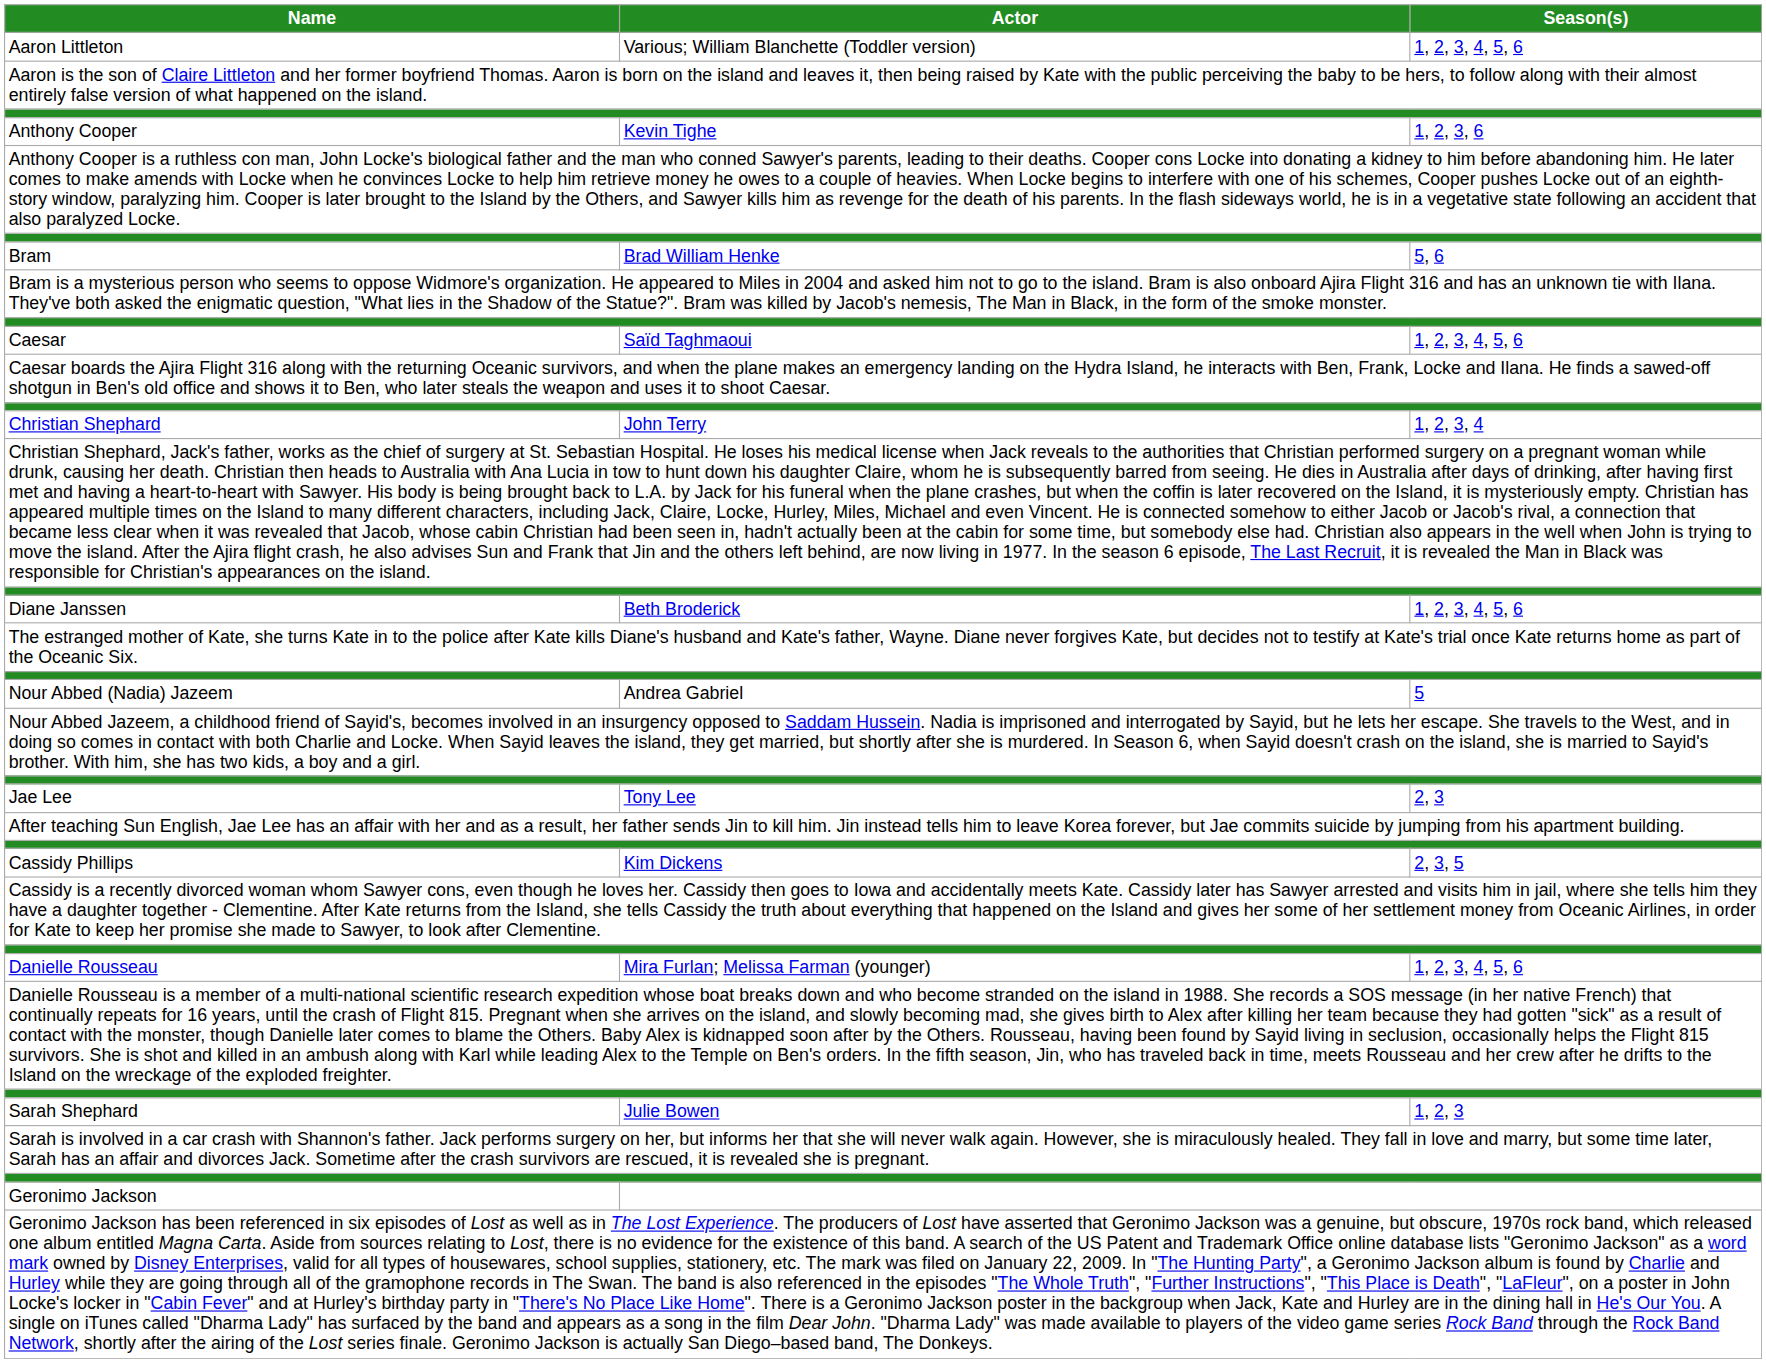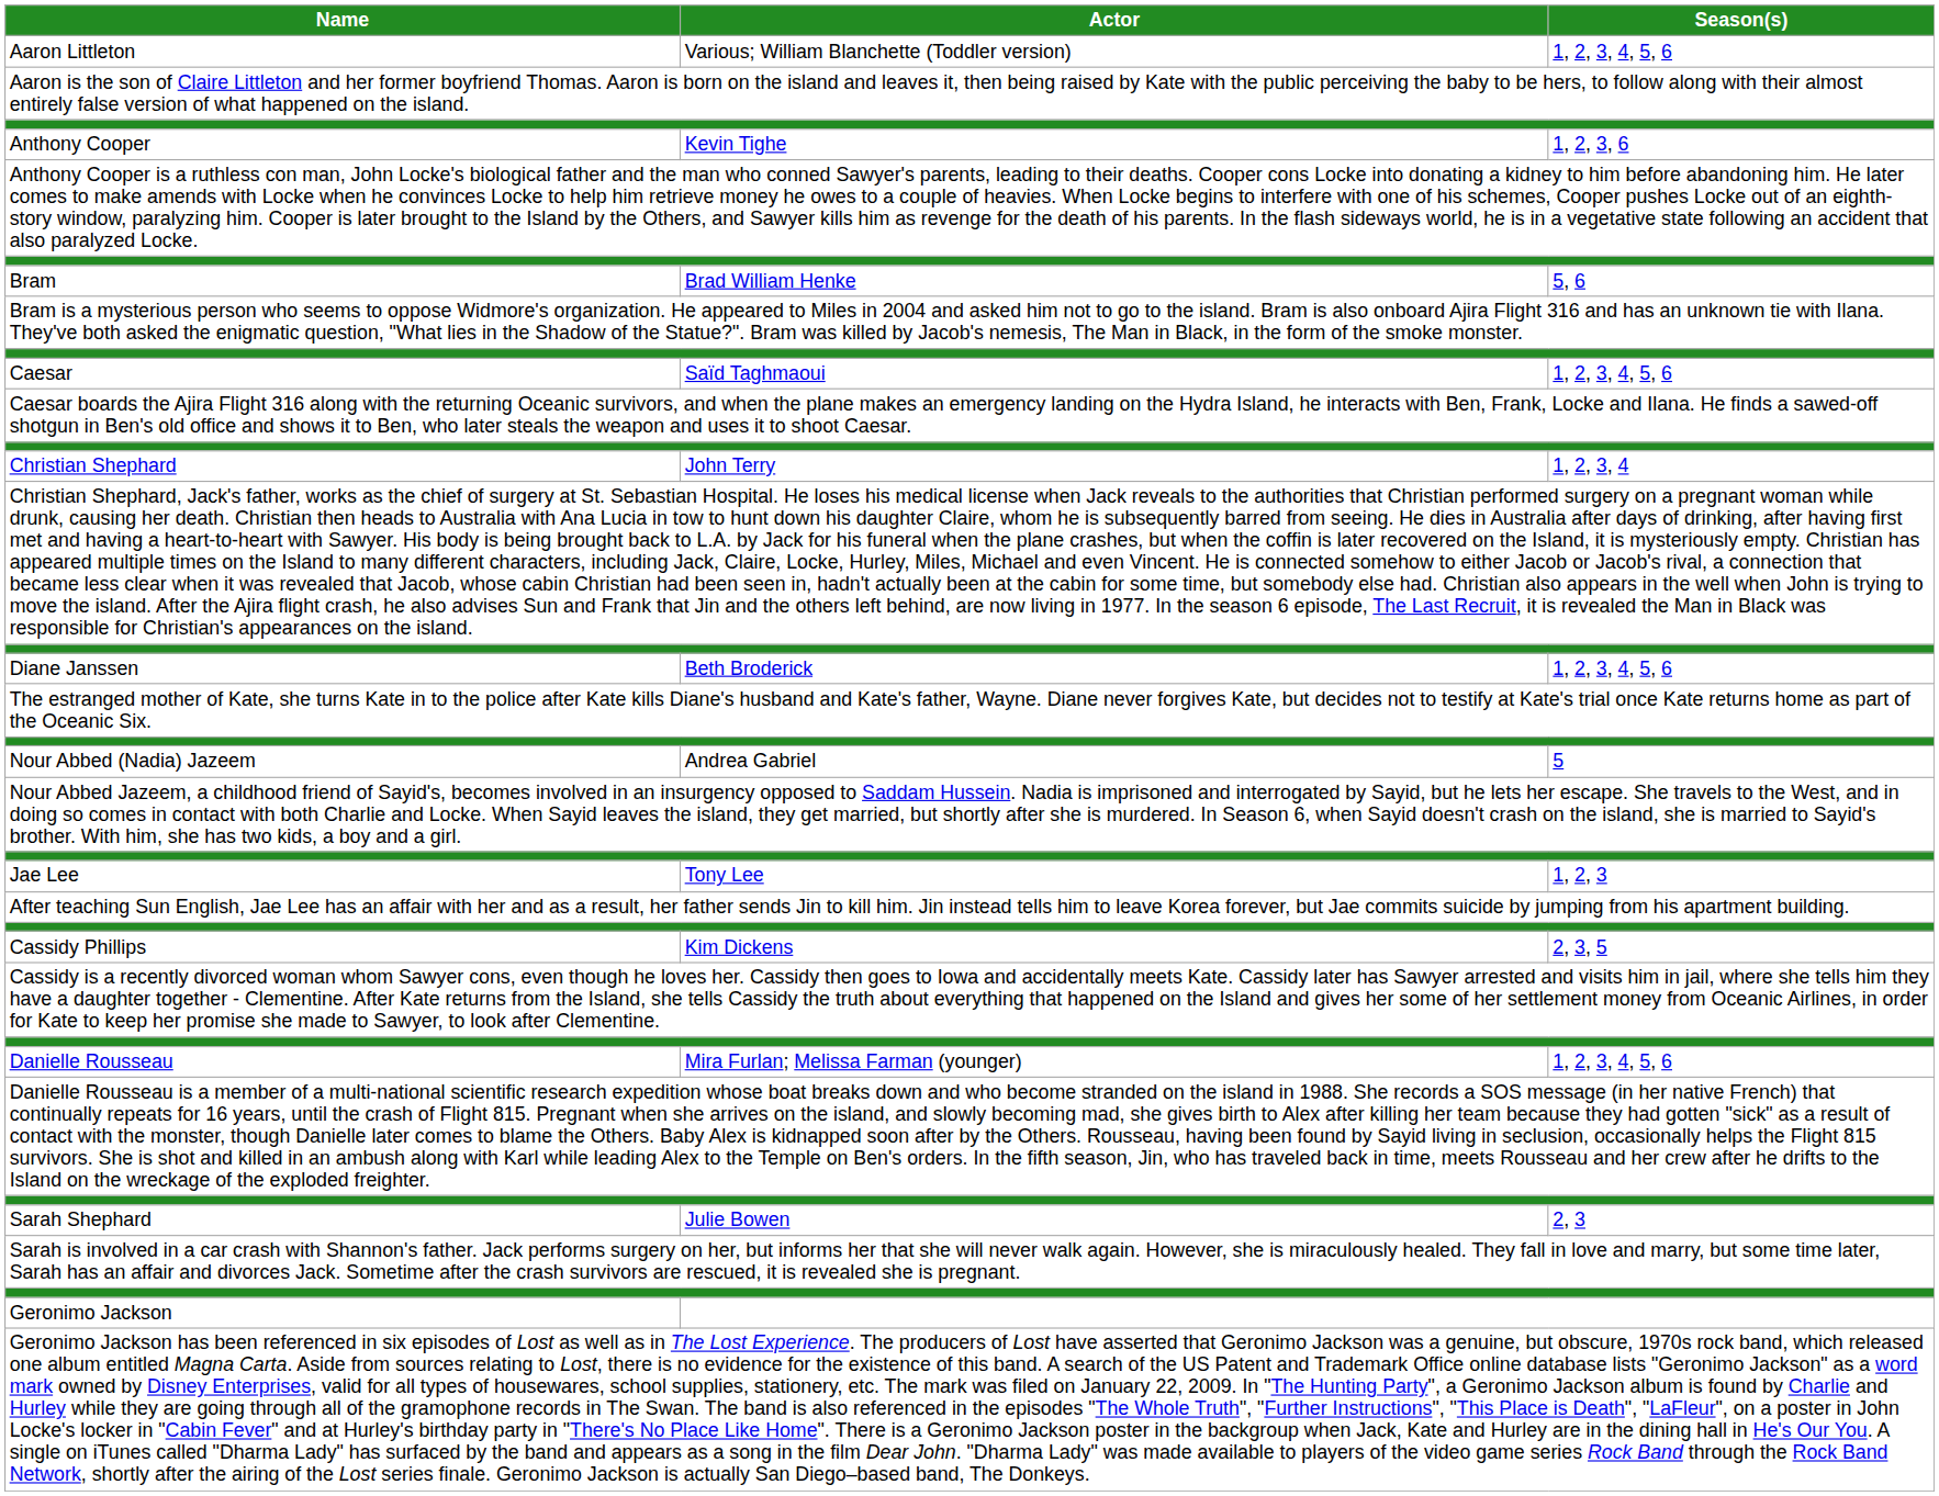Jae Lee | Season(s): 2, 3 -> 1, 2, 3
Sarah Shephard | Season(s): 1, 2, 3 -> 2, 3
